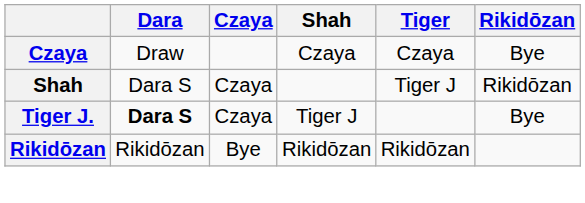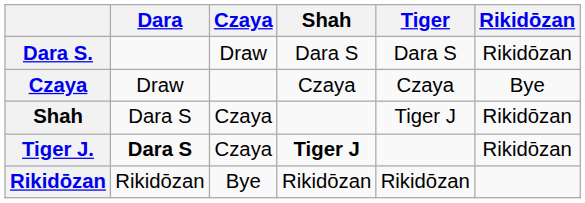+ row: Dara S. | Draw | Dara S | Dara S | Rikidōzan
Tiger J. | Shah: normal -> bold
Tiger J. | Rikidōzan: Bye -> Rikidōzan
